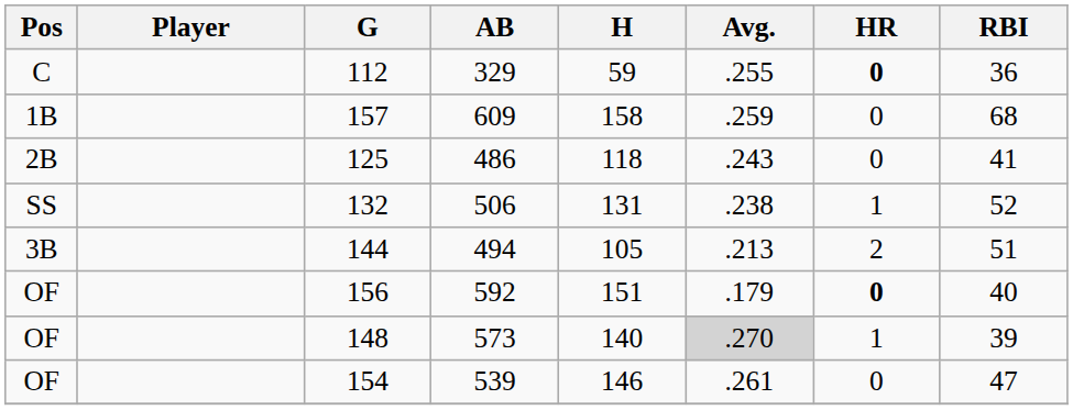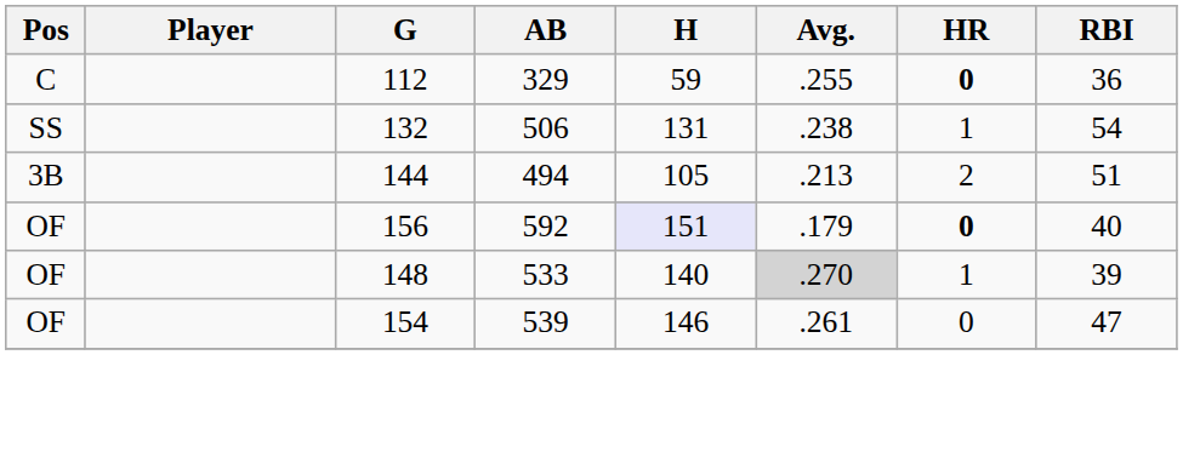- row: 1B | 157 | 609 | 158 | .259 | 0 | 68
- row: 2B | 125 | 486 | 118 | .243 | 0 | 41
132 | RBI: 52 -> 54
156 | H: no background -> lavender background
148 | AB: 573 -> 533
